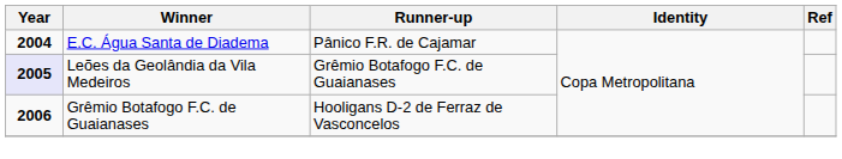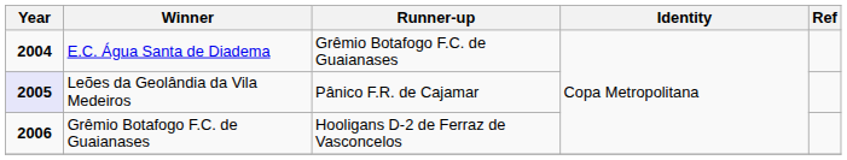E.C. Água Santa de Diadema | Runner-up: Pânico F.R. de Cajamar -> Grêmio Botafogo F.C. de Guaianases
Leões da Geolândia da Vila Medeiros | Runner-up: Grêmio Botafogo F.C. de Guaianases -> Pânico F.R. de Cajamar
